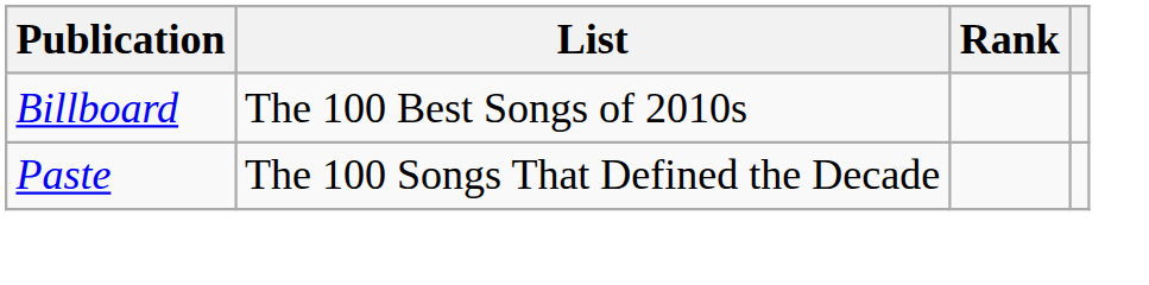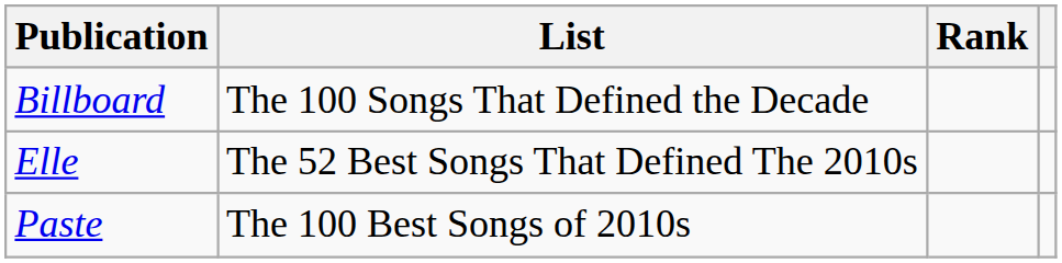Billboard | List: The 100 Best Songs of 2010s -> The 100 Songs That Defined the Decade
+ row: Elle | The 52 Best Songs That Defined The 2010s
Paste | List: The 100 Songs That Defined the Decade -> The 100 Best Songs of 2010s
